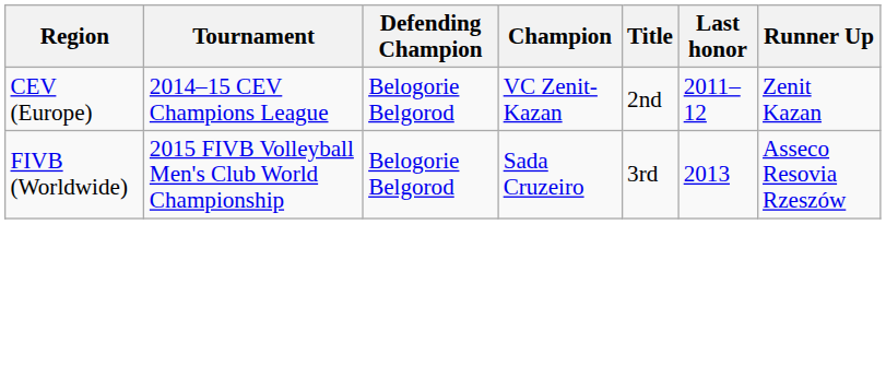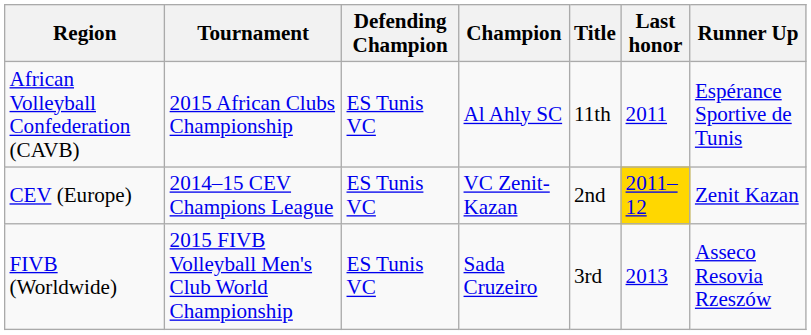+ row: African Volleyball Confederation (CAVB) | 2015 African Clubs Championship | ES Tunis VC | Al Ahly SC | 11th | 2011 | Espérance Sportive de Tunis
CEV (Europe) | Defending Champion: Belogorie Belgorod -> ES Tunis VC
CEV (Europe) | Last honor: no background -> gold background
FIVB (Worldwide) | Defending Champion: Belogorie Belgorod -> ES Tunis VC
